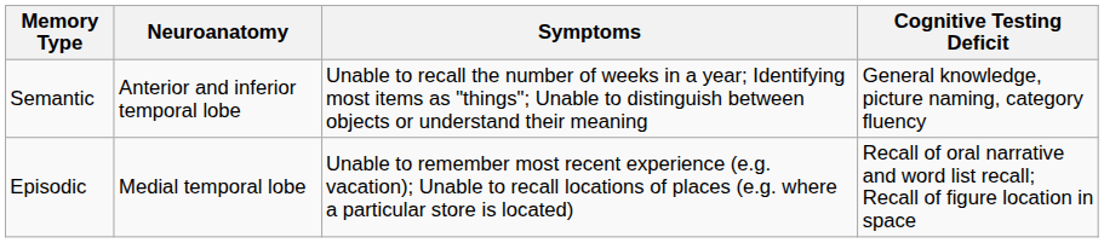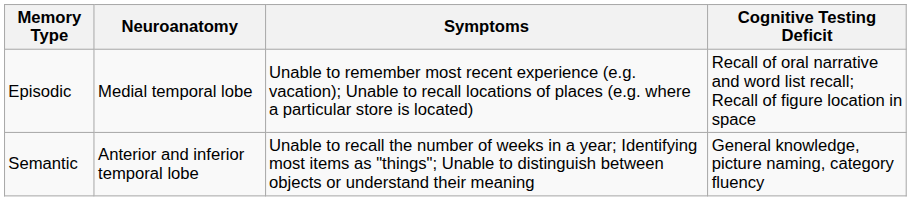rows swapped: Episodic <-> Semantic
